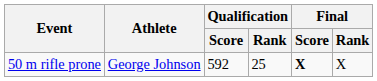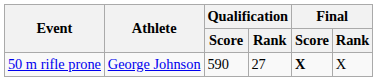50 m rifle prone | Qualification / Score: 592 -> 590
50 m rifle prone | Qualification / Rank: 25 -> 27
